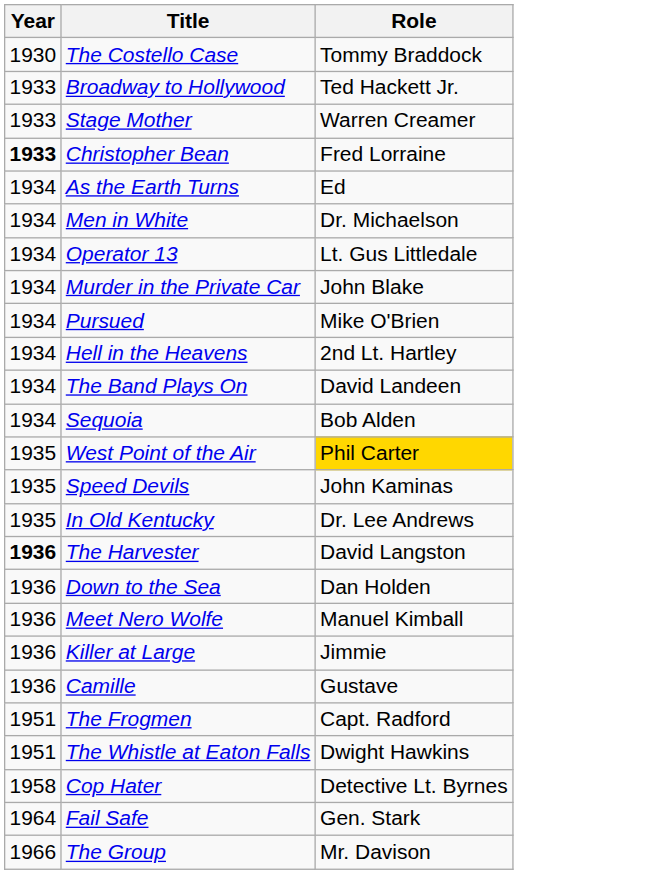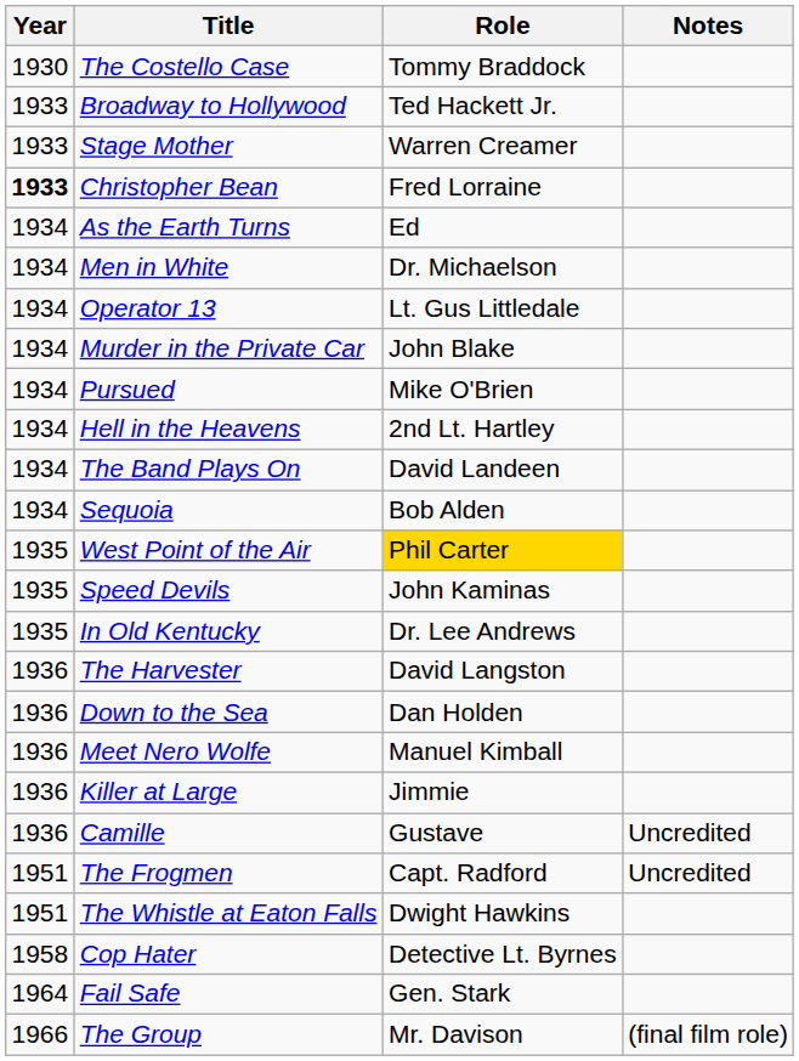+ column: Notes | Uncredited | Uncredited | (final film role)
The Harvester | Year: bold -> normal
